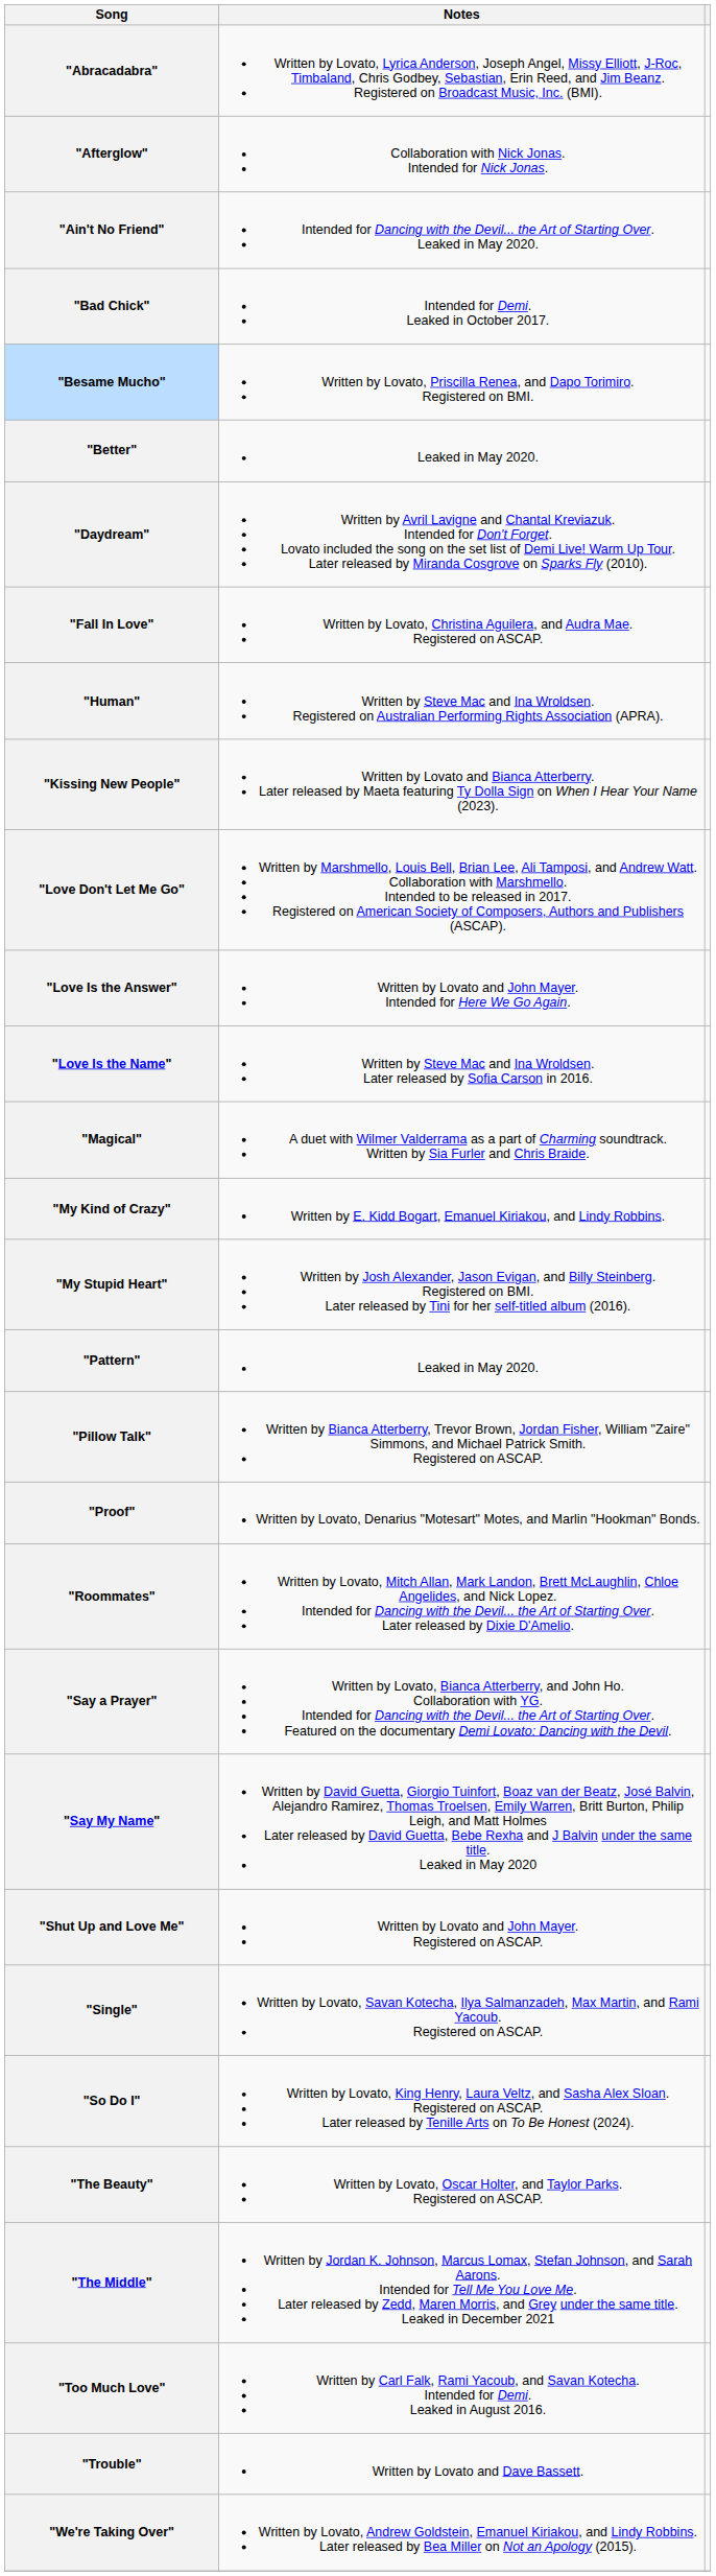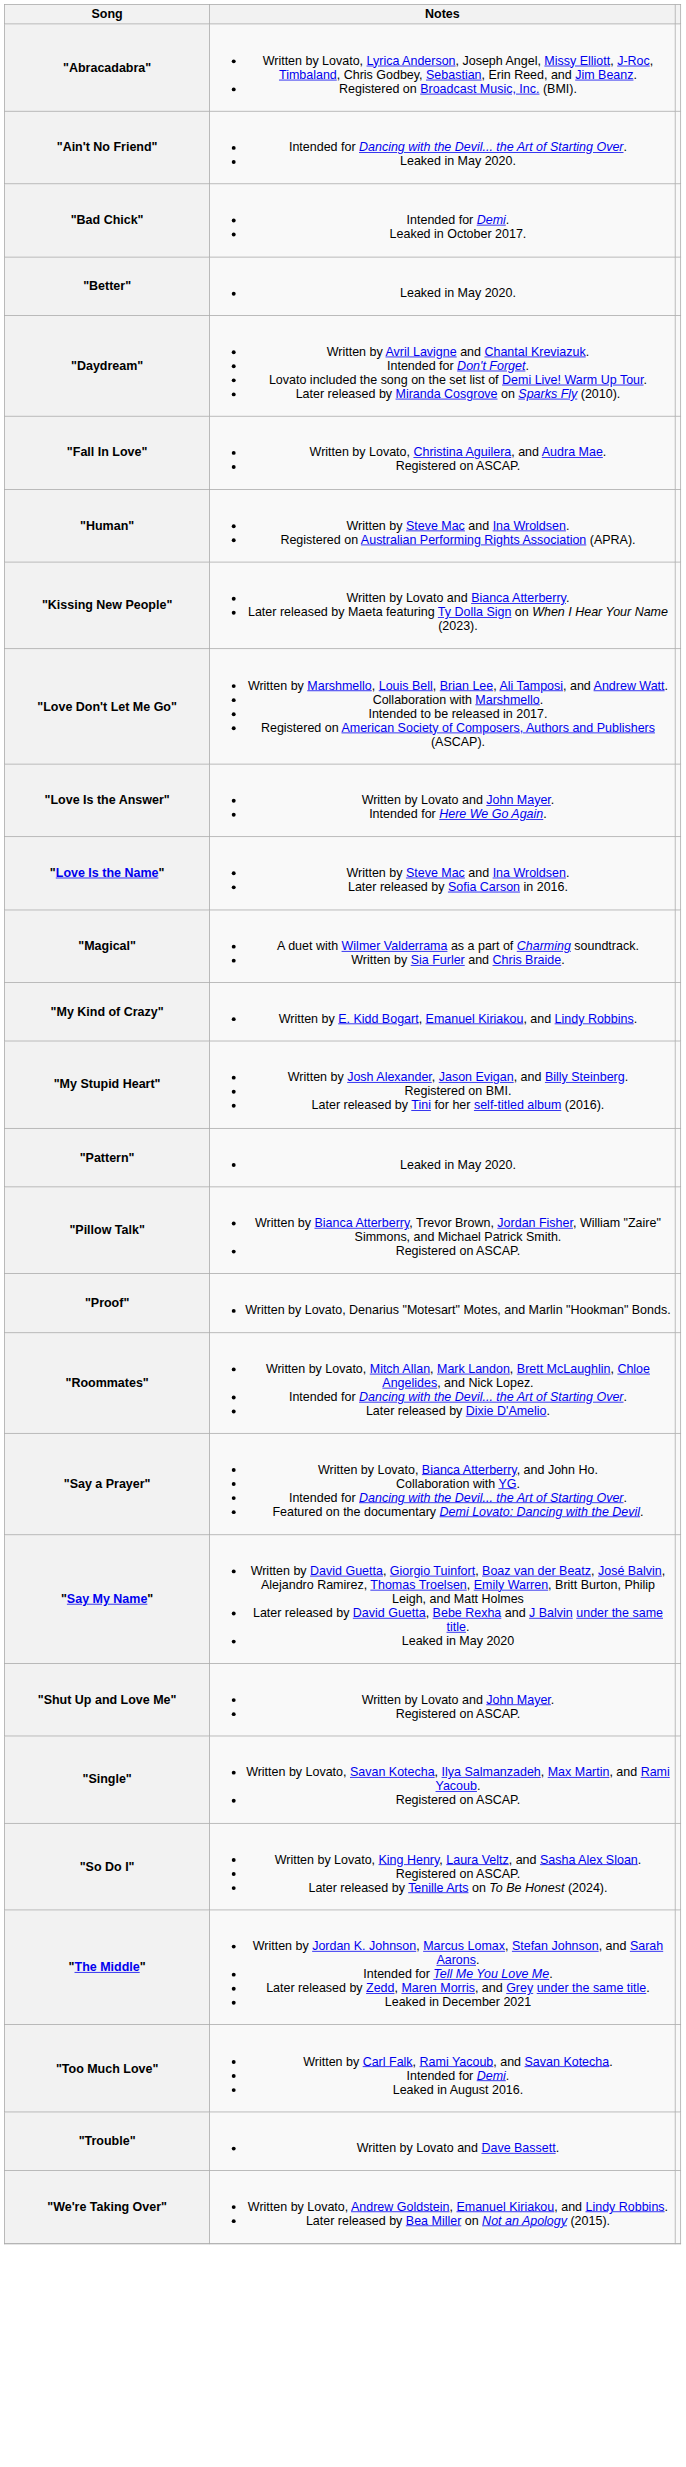- row: "Afterglow" | Collaboration with Nick Jonas. Intended for Nick Jonas.
- row: "Besame Mucho" | Written by Lovato, Priscilla Renea, and Dapo Torimiro. Registered on BMI.
- row: "The Beauty" | Written by Lovato, Oscar Holter, and Taylor Parks. Registered on ASCAP.
